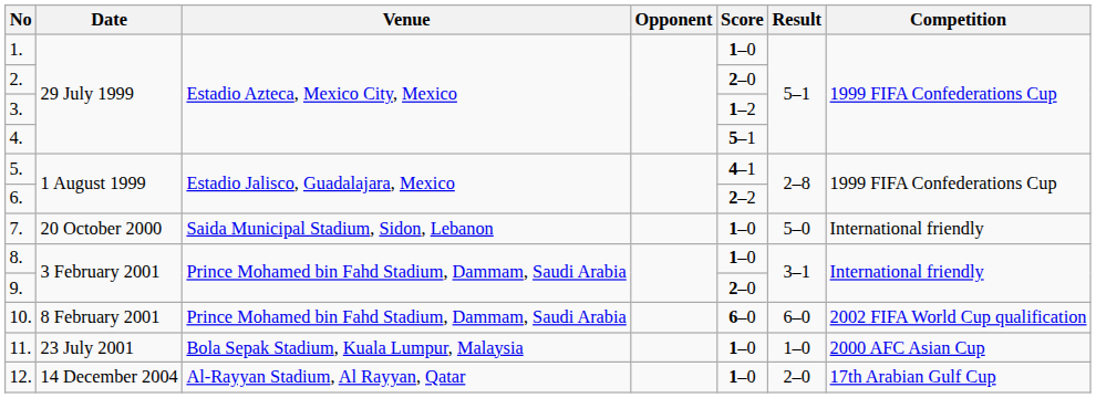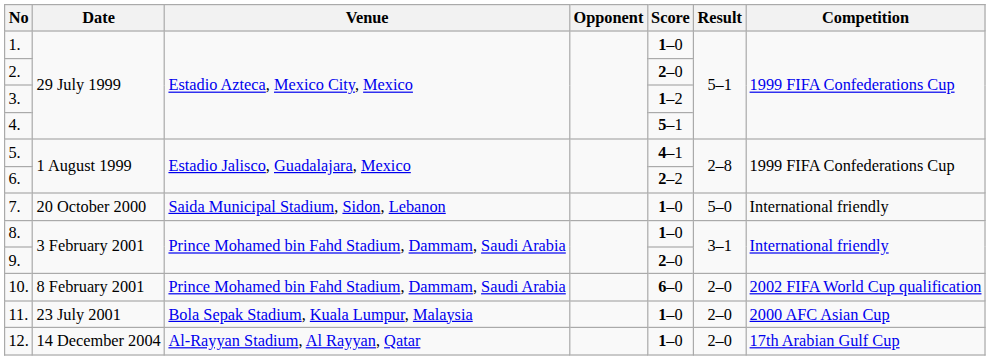10. | Result: 6–0 -> 2–0
11. | Result: 1–0 -> 2–0
